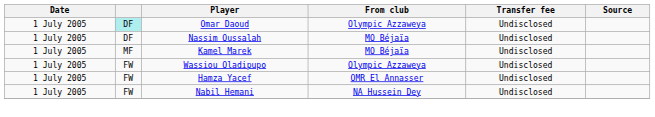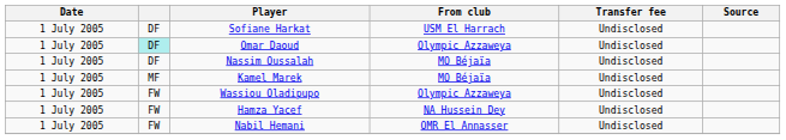+ row: 1 July 2005 | DF | Sofiane Harkat | USM El Harrach | Undisclosed
Hamza Yacef | From club: OMR El Annasser -> NA Hussein Dey
Nabil Hemani | From club: NA Hussein Dey -> OMR El Annasser
